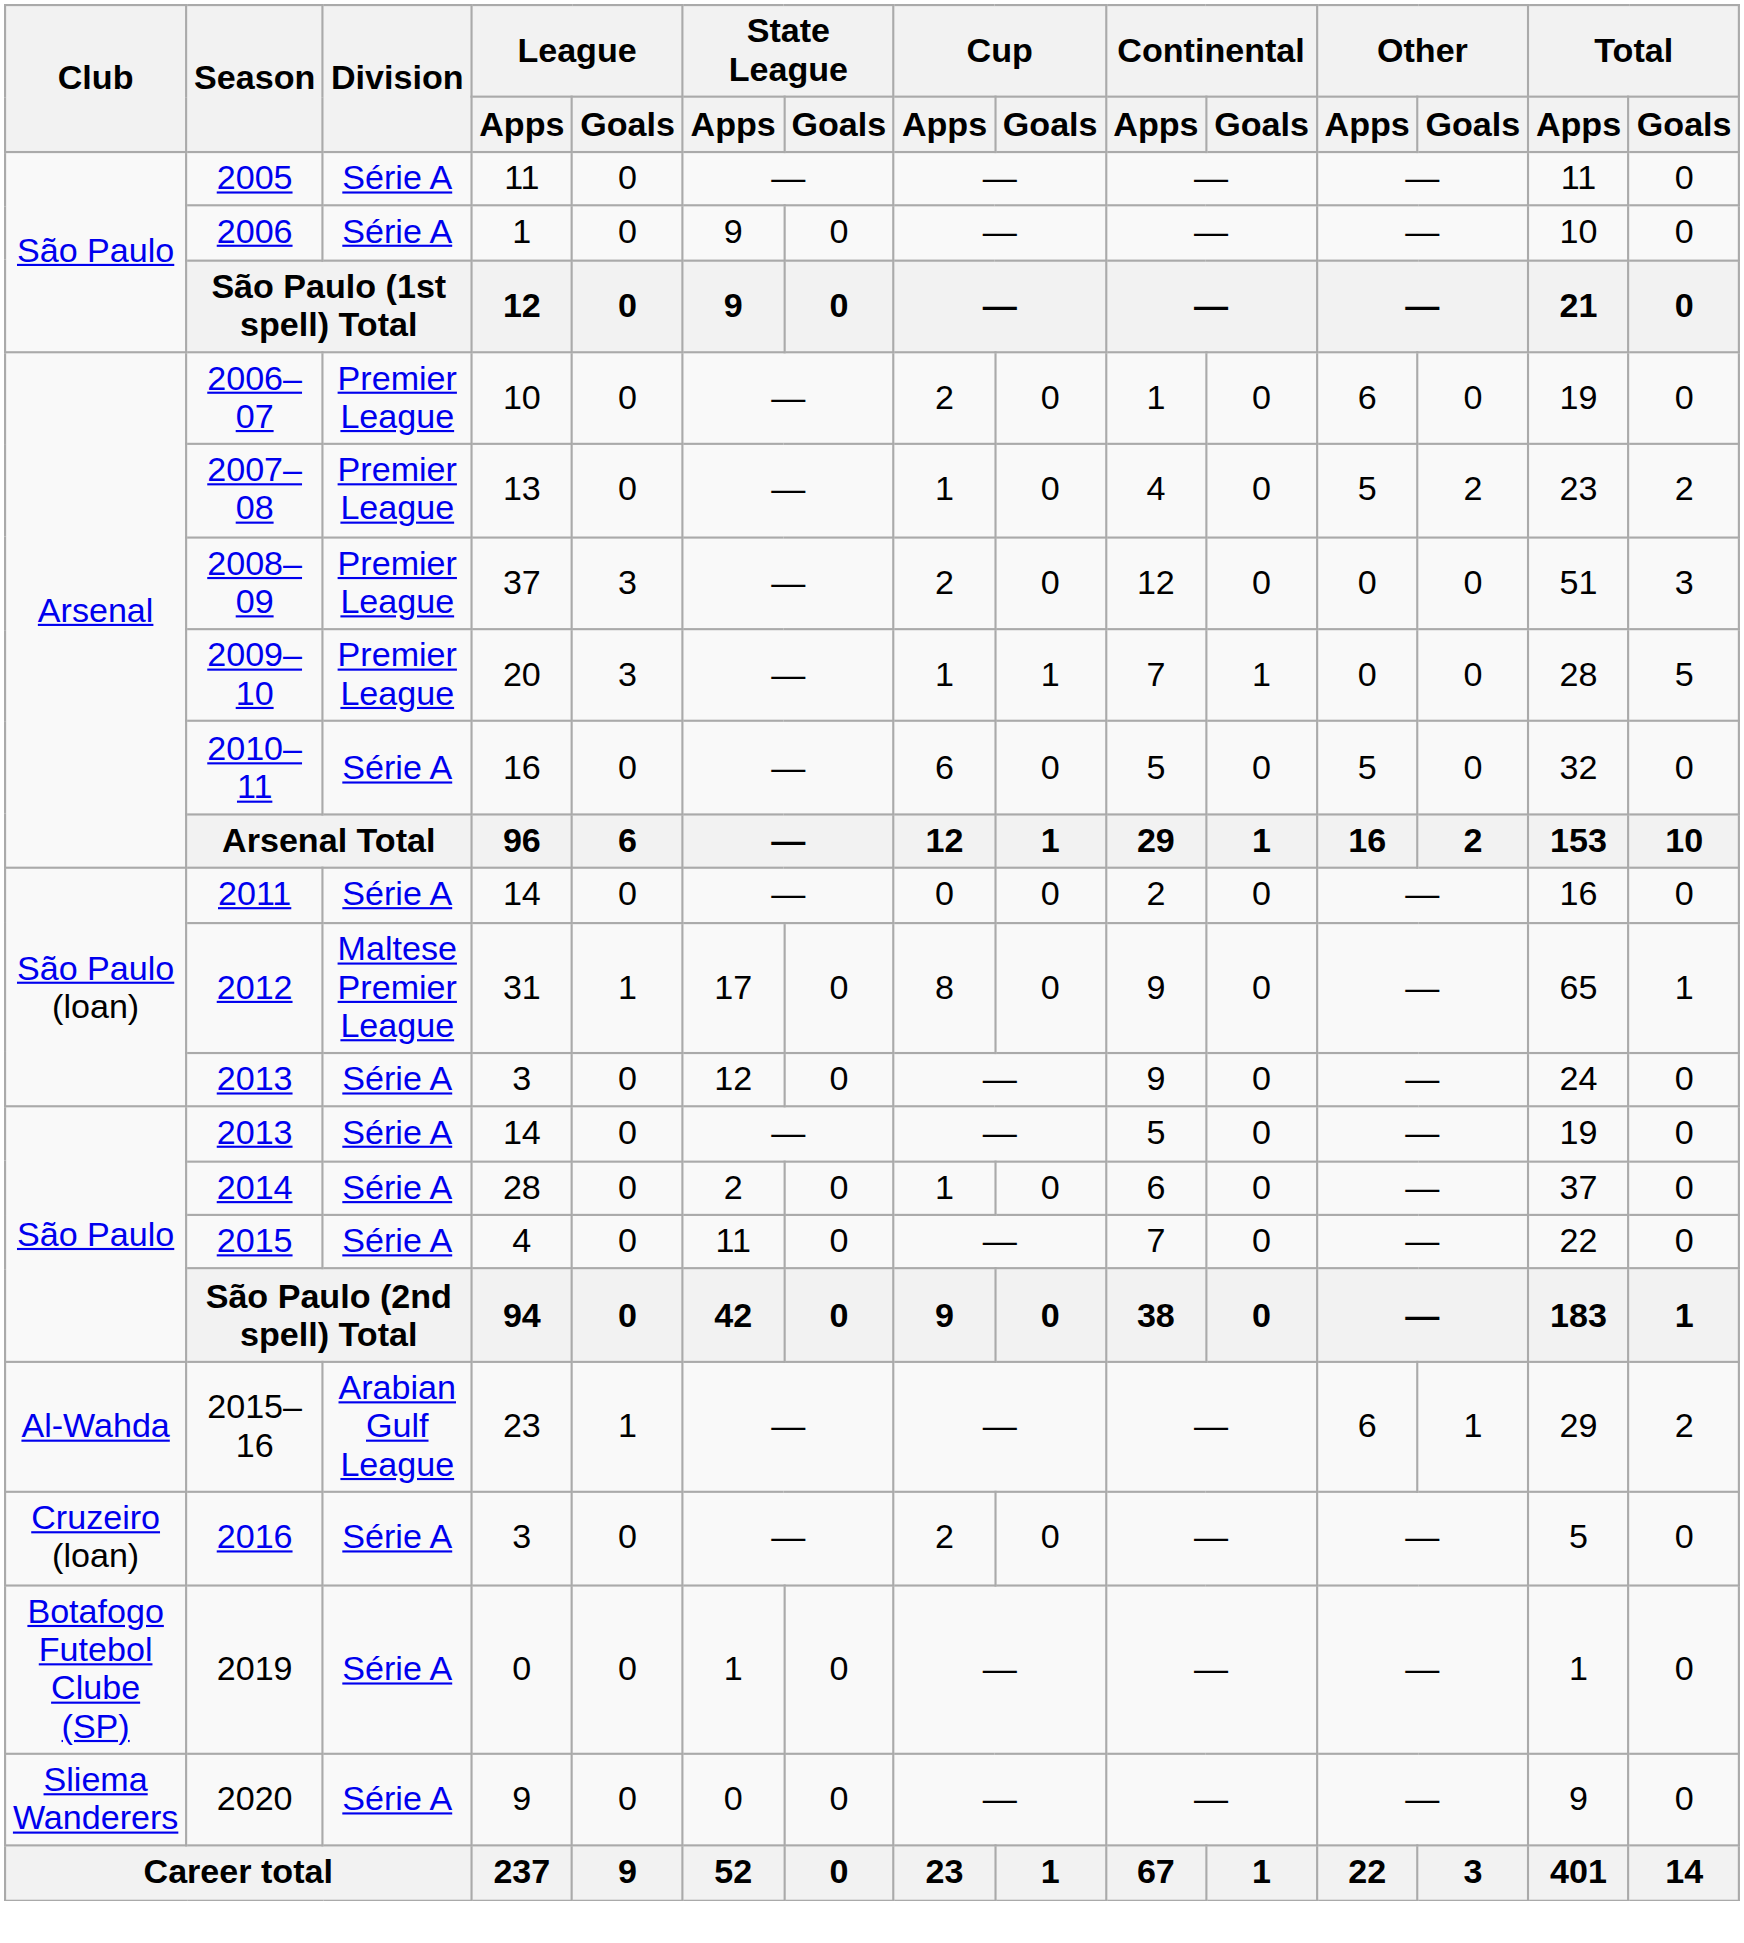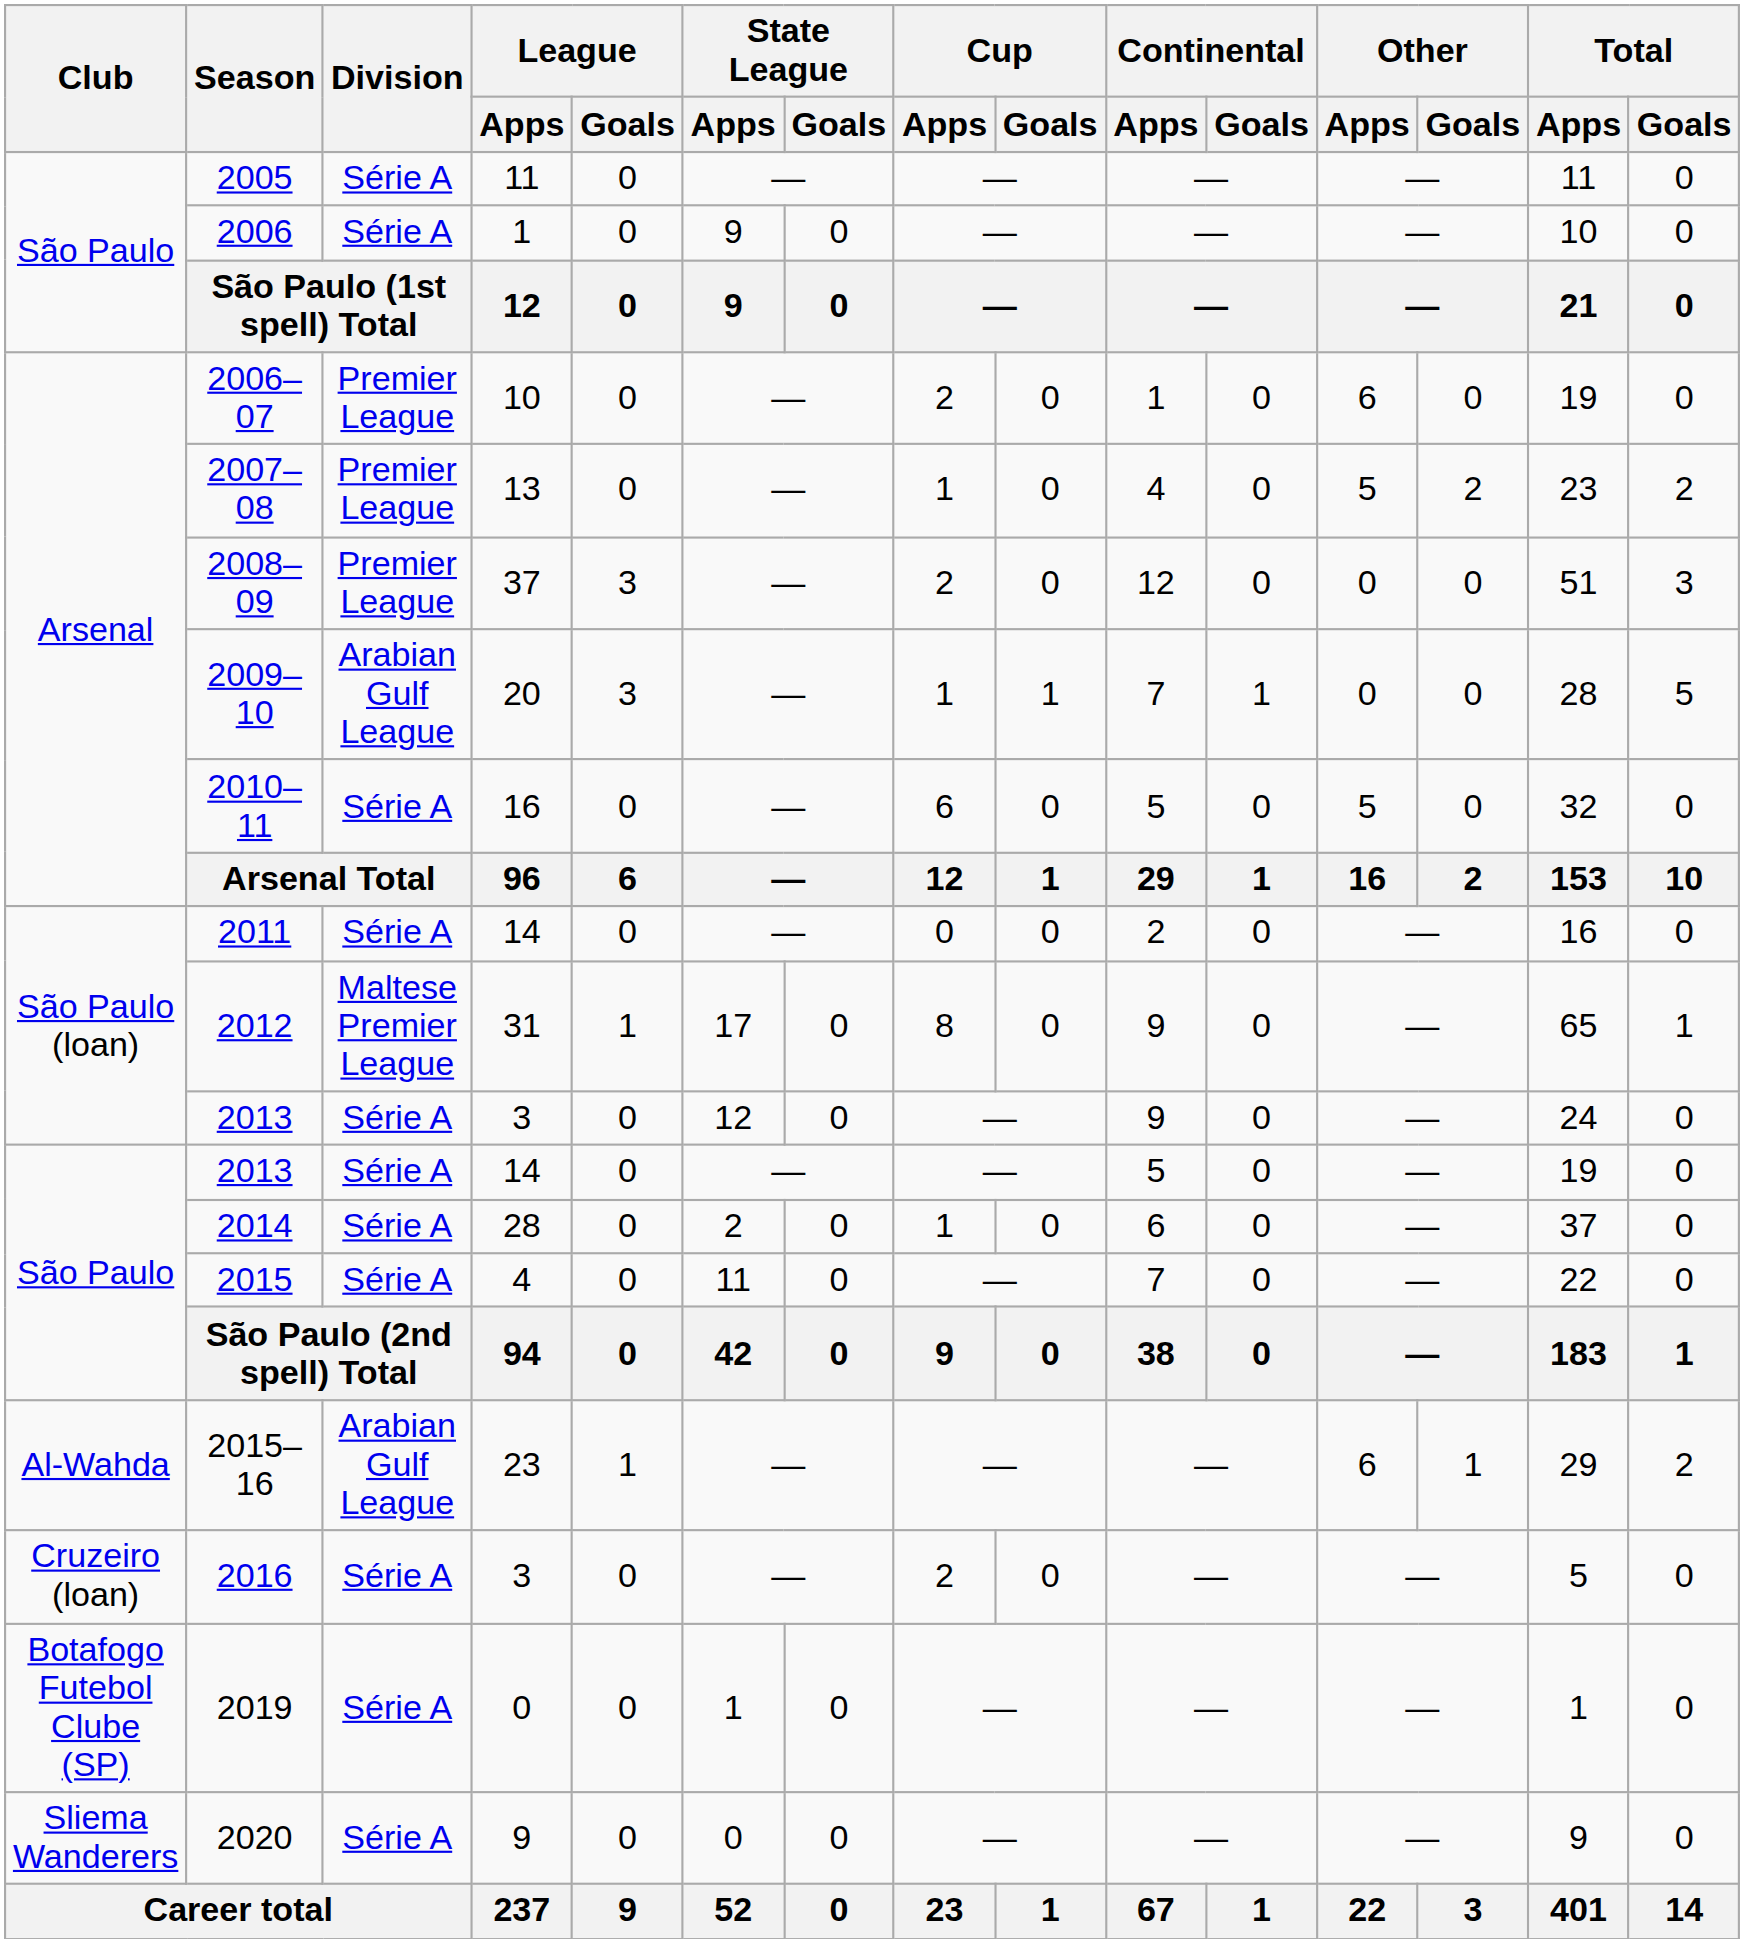2009–10 | Division: Premier League -> Arabian Gulf League
